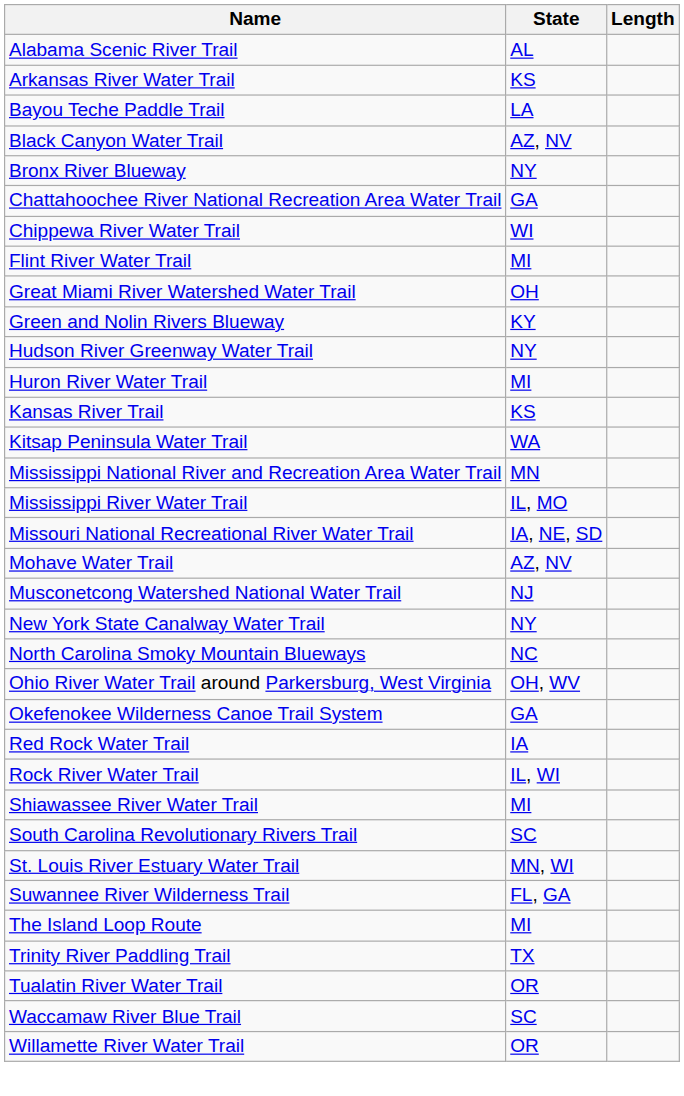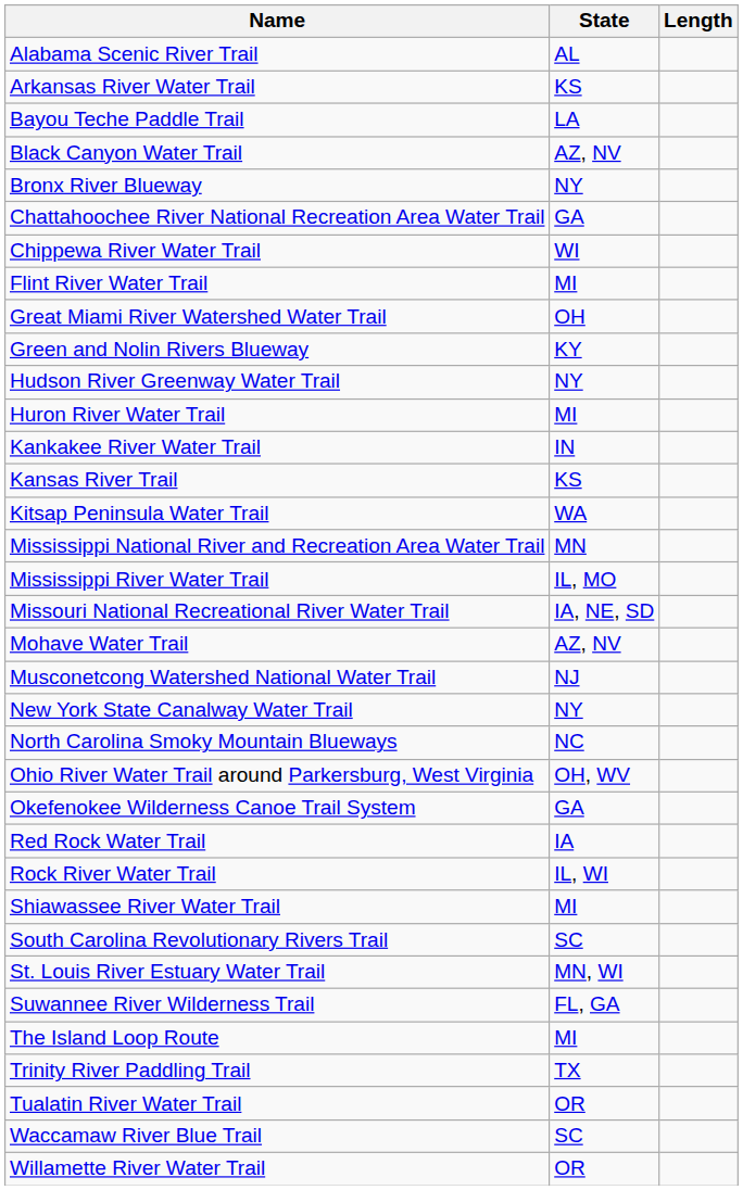+ row: Kankakee River Water Trail | IN
